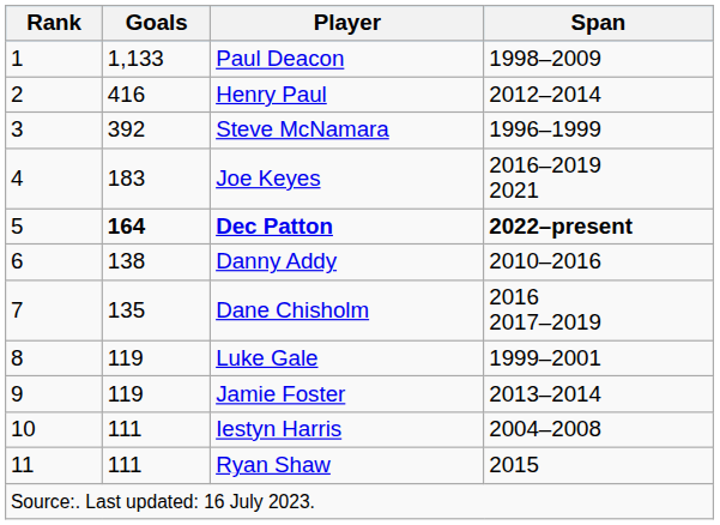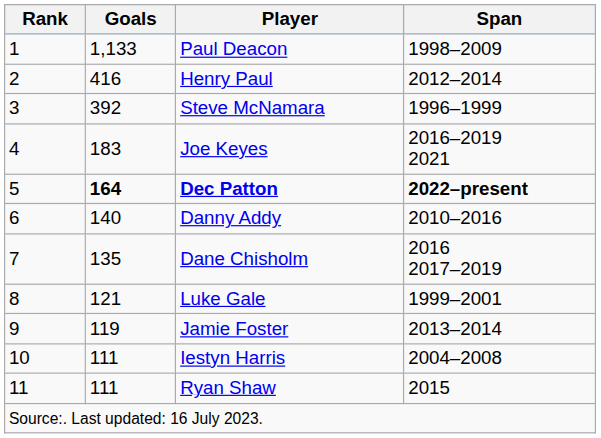Danny Addy | Goals: 138 -> 140
Luke Gale | Goals: 119 -> 121
